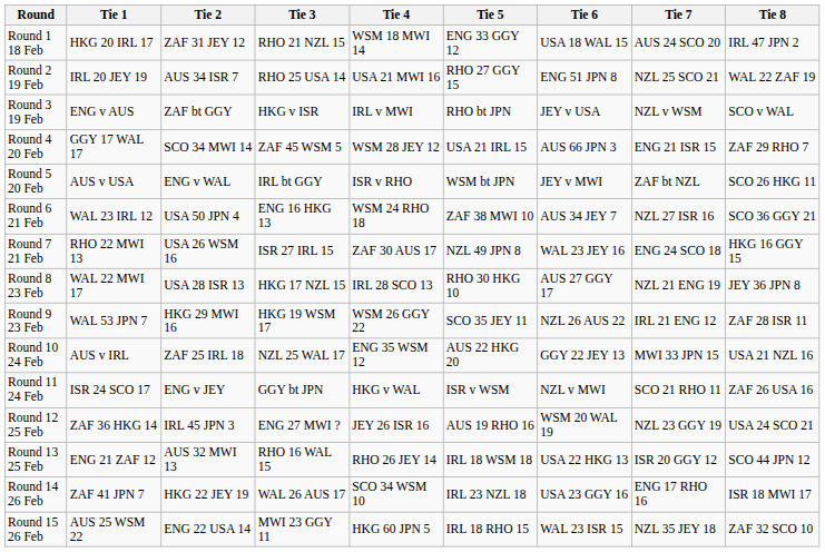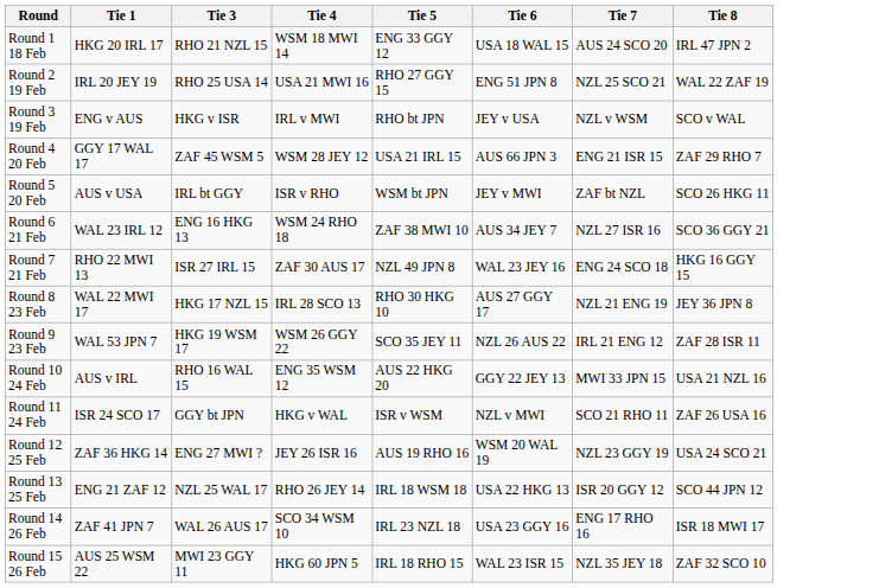- column: Tie 2 | ZAF 31 JEY 12 | AUS 34 ISR 7 | ZAF bt GGY | SCO 34 MWI 14 | ENG v WAL | USA 50 JPN 4 | USA 26 WSM 16 | USA 28 ISR 13 | HKG 29 MWI 16 | ZAF 25 IRL 18 | ENG v JEY | IRL 45 JPN 3 | AUS 32 MWI 13 | HKG 22 JEY 19 | ENG 22 USA 14
Round 10 24 Feb | Tie 3: NZL 25 WAL 17 -> RHO 16 WAL 15
Round 13 25 Feb | Tie 3: RHO 16 WAL 15 -> NZL 25 WAL 17
